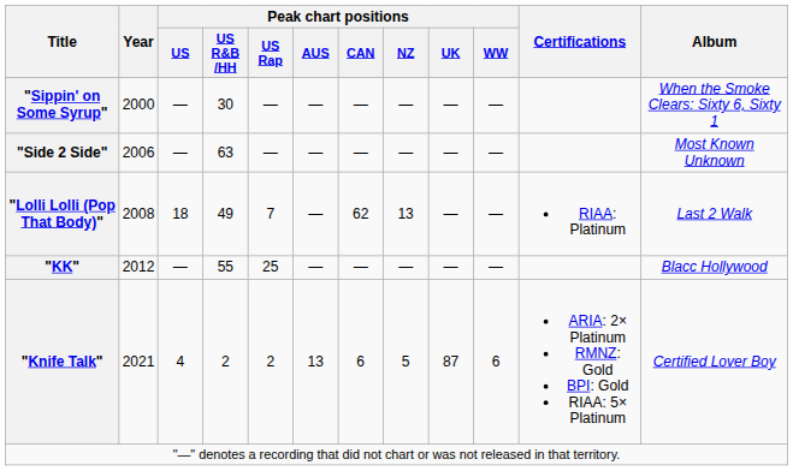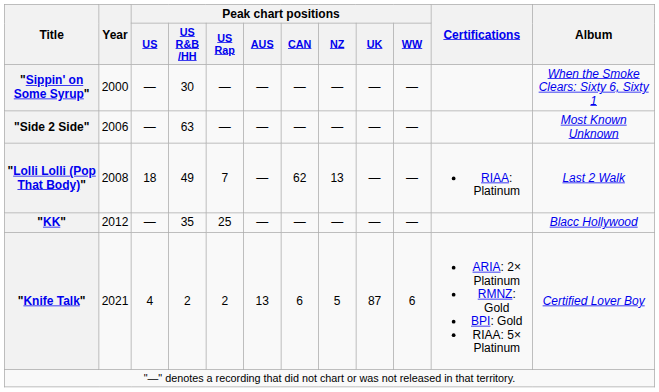"KK" | Peak chart positions / US R&B /HH: 55 -> 35
